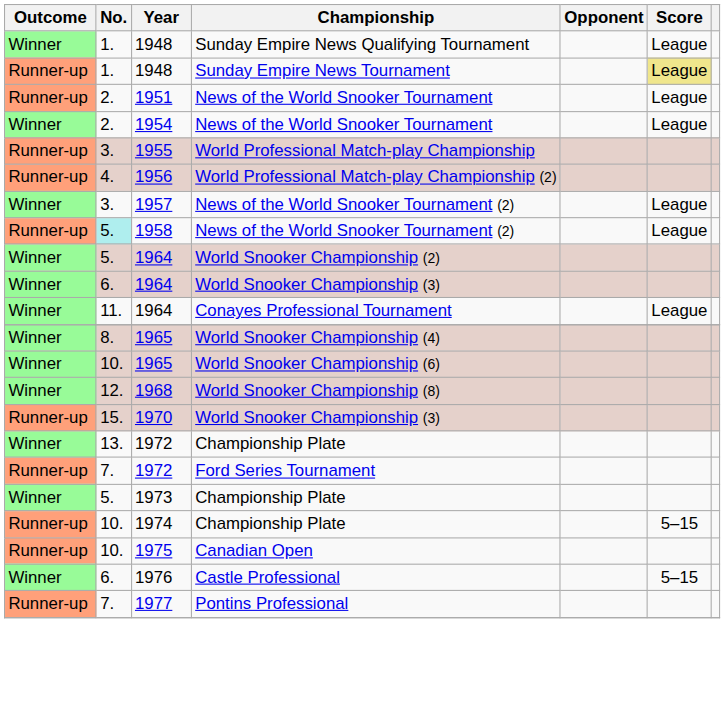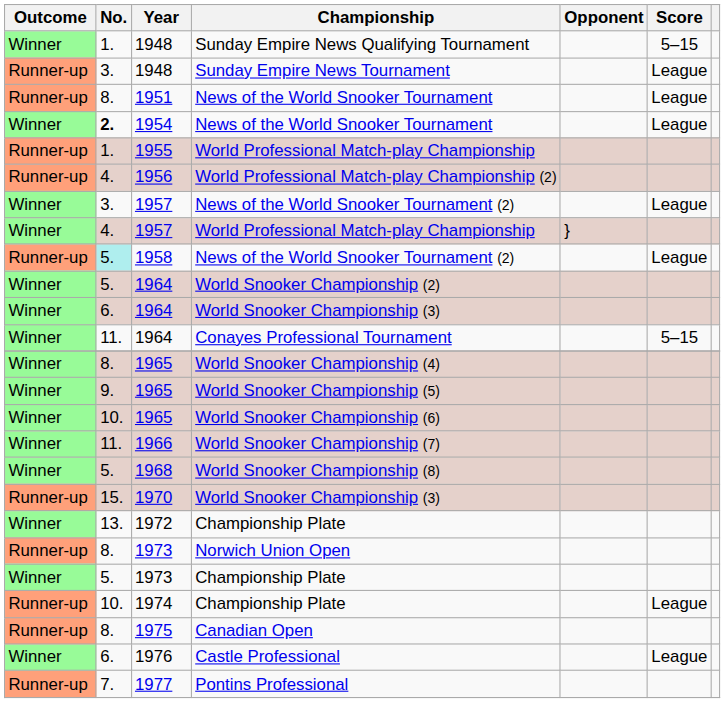Sunday Empire News Qualifying Tournament | Score: League -> 5–15
Sunday Empire News Tournament | No.: 1. -> 3.
Sunday Empire News Tournament | Score: khaki background -> no background
1951 / News of the World Snooker Tournament | No.: 2. -> 8.
1954 / News of the World Snooker Tournament | No.: normal -> bold
1955 / World Professional Match-play Championship | No.: 3. -> 1.
+ row: Winner | 4. | 1957 | World Professional Match-play Championship | }
Conayes Professional Tournament | Score: League -> 5–15
+ row: Winner | 9. | 1965 | World Snooker Championship (5)
+ row: Winner | 11. | 1966 | World Snooker Championship (7)
World Snooker Championship (8) | No.: 12. -> 5.
- row: Runner-up | 7. | 1972 | Ford Series Tournament
+ row: Runner-up | 8. | 1973 | Norwich Union Open
1974 / Championship Plate | Score: 5–15 -> League
Canadian Open | No.: 10. -> 8.
Castle Professional | Score: 5–15 -> League
